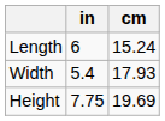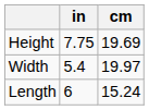rows swapped: Height <-> Length
Width | cm: 17.93 -> 19.97
